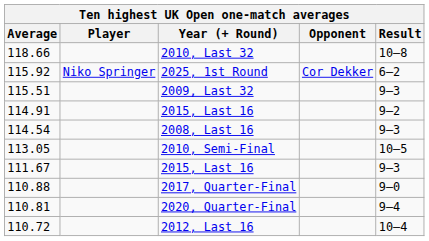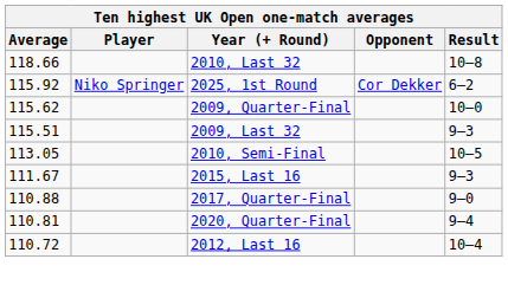+ row: 115.62 | 2009, Quarter-Final | 10–0
- row: 114.91 | 2015, Last 16 | 9–2
- row: 114.54 | 2008, Last 16 | 9–3
